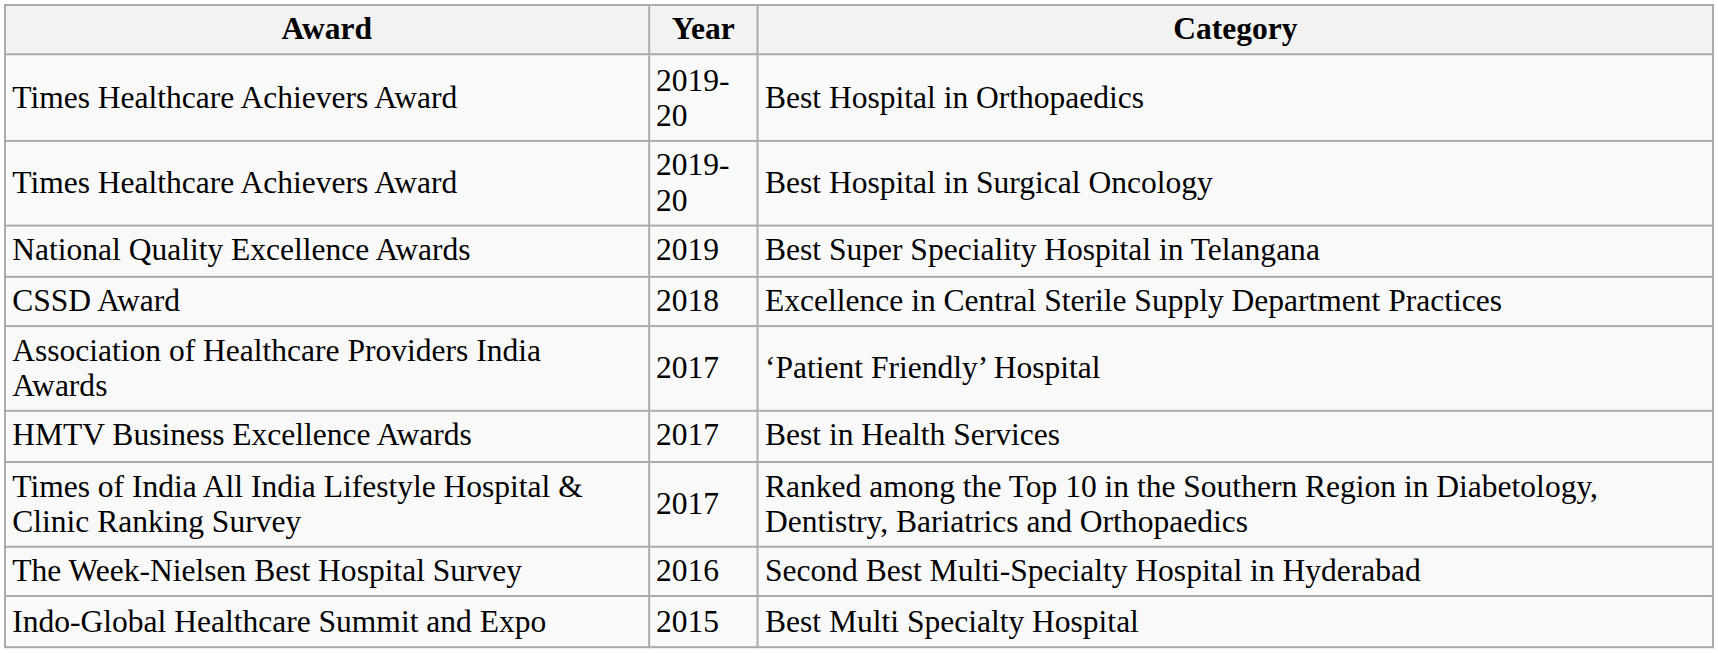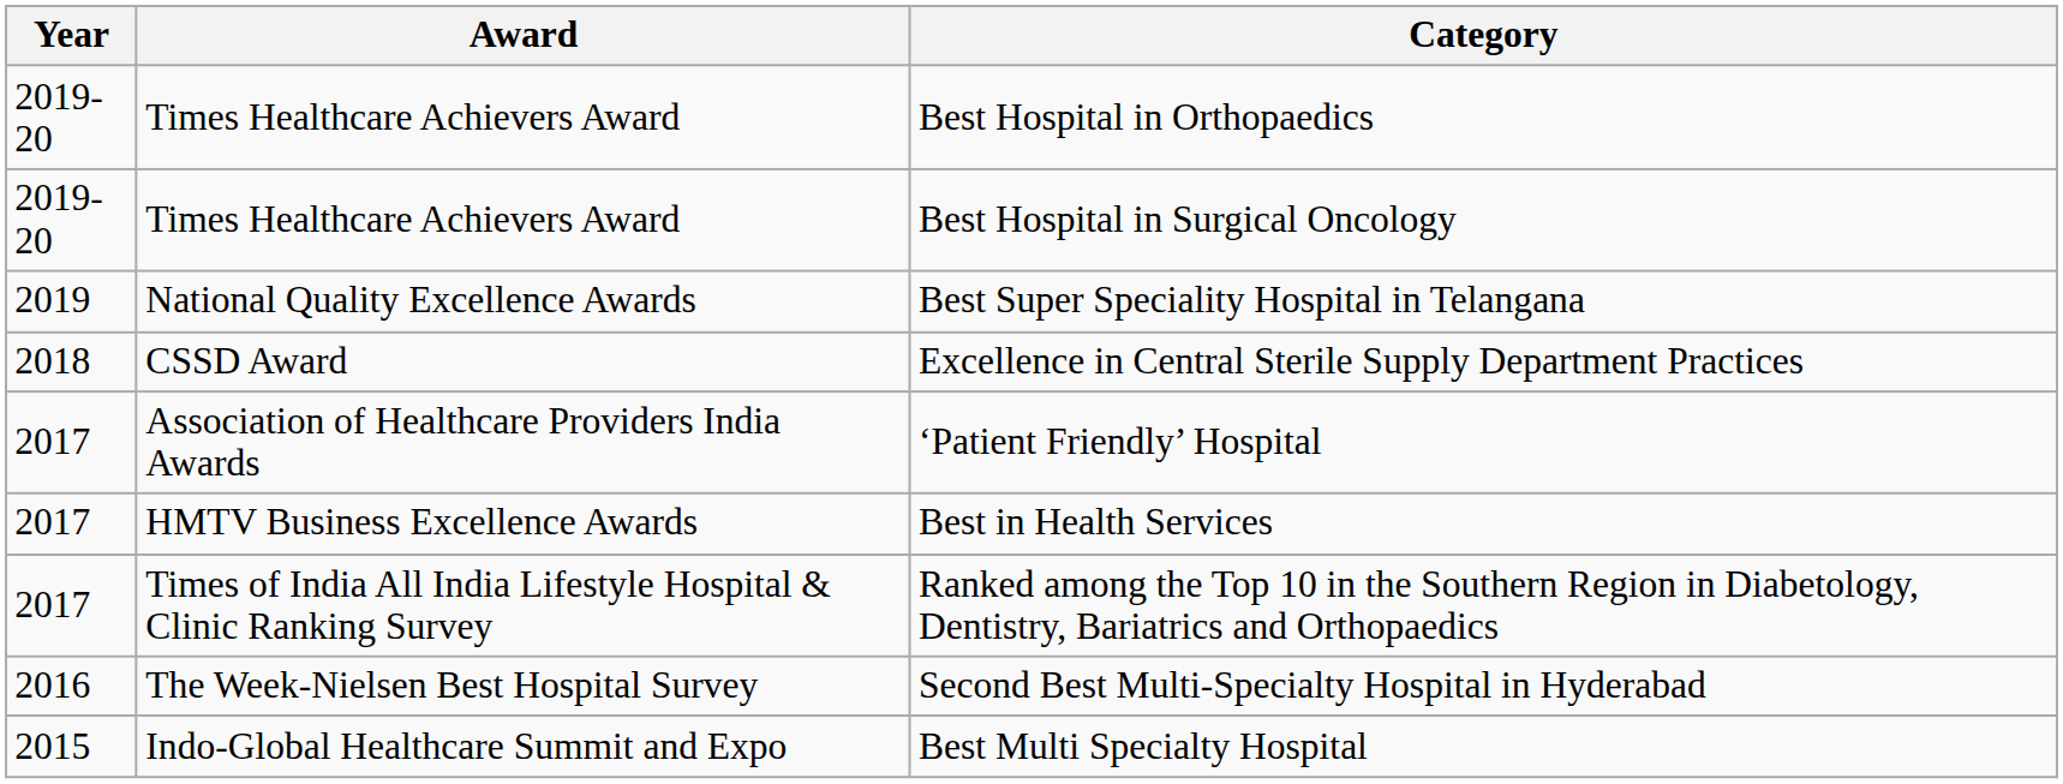columns swapped: Award <-> Year
